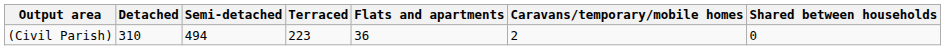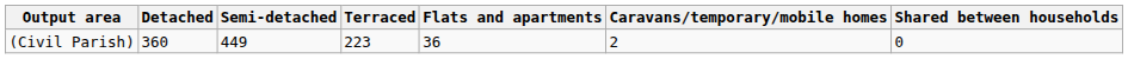(Civil Parish) | Detached: 310 -> 360
(Civil Parish) | Semi-detached: 494 -> 449
